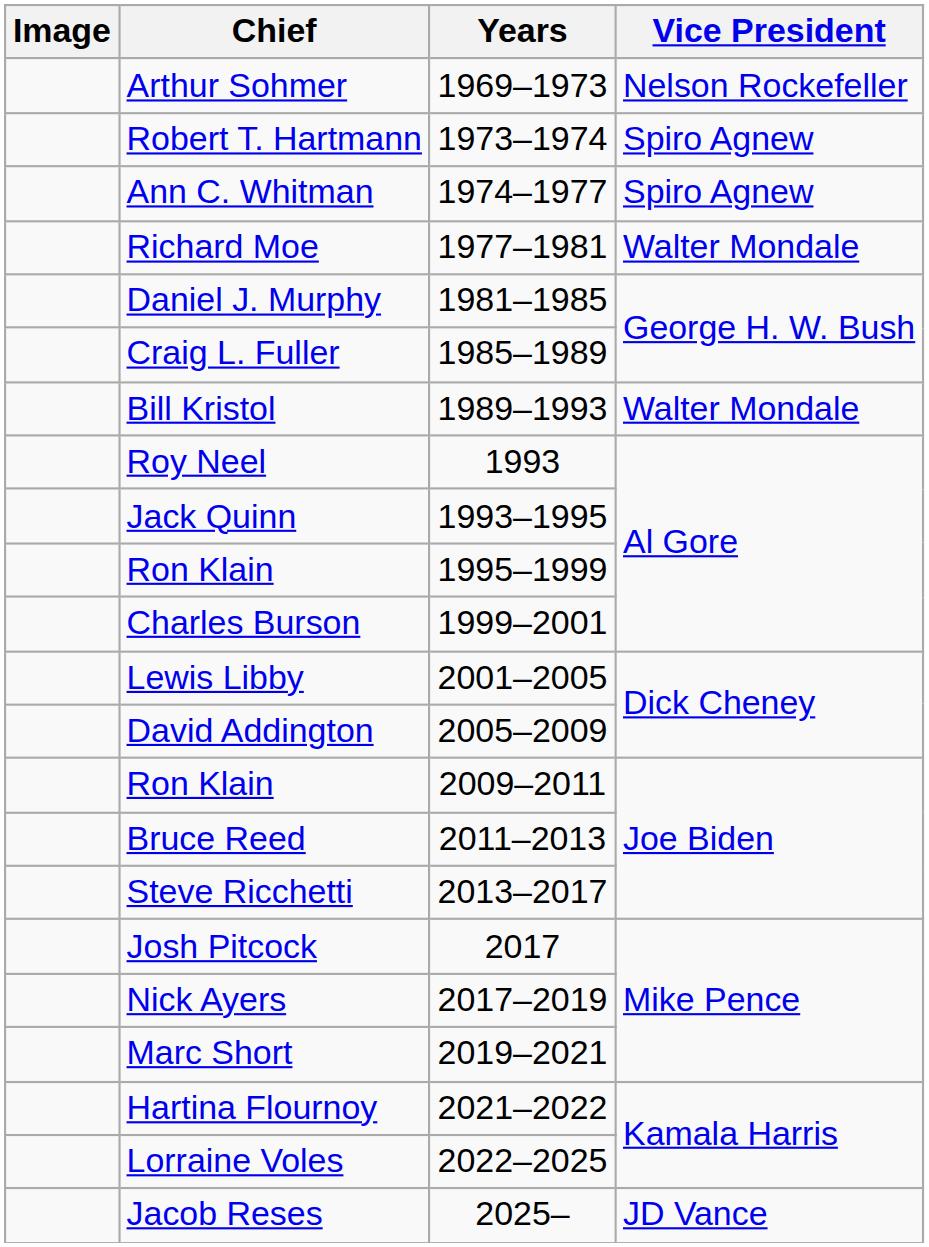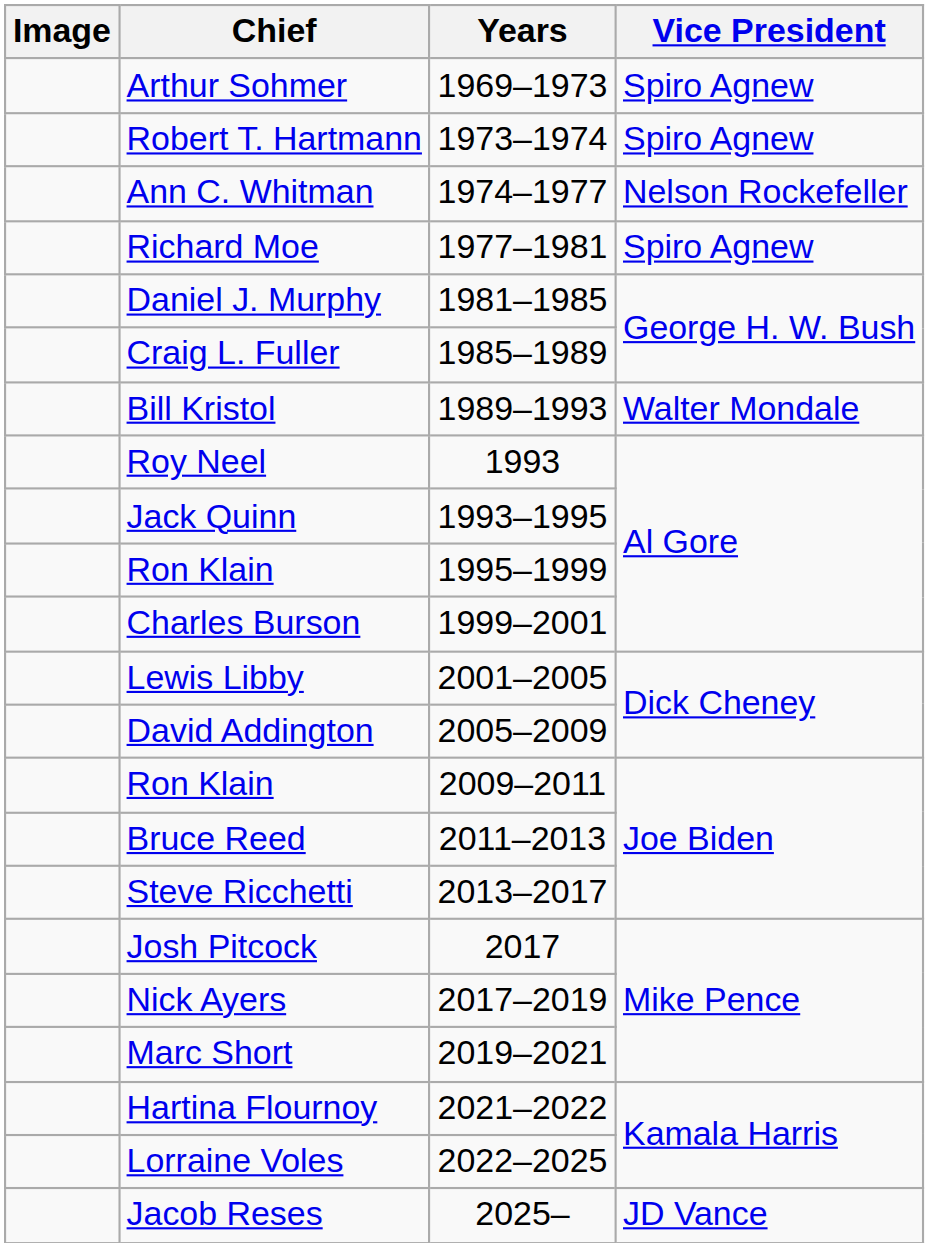Arthur Sohmer | Vice President: Nelson Rockefeller -> Spiro Agnew
Ann C. Whitman | Vice President: Spiro Agnew -> Nelson Rockefeller
Richard Moe | Vice President: Walter Mondale -> Spiro Agnew
